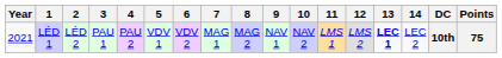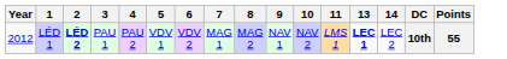- column: 12 | LMS 2
LÉD 1 | Year: 2021 -> 2012
LÉD 1 | 2: normal -> bold
LÉD 1 | Points: 75 -> 55
